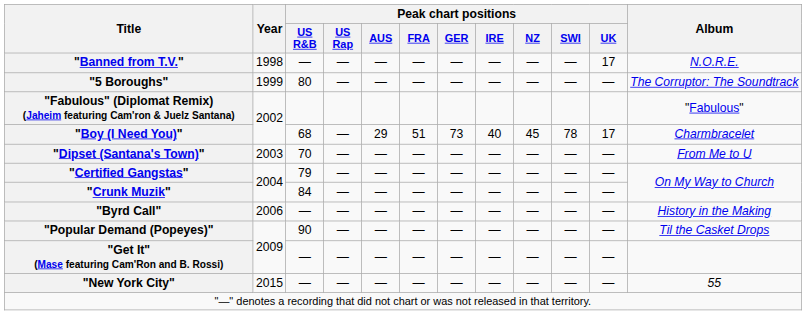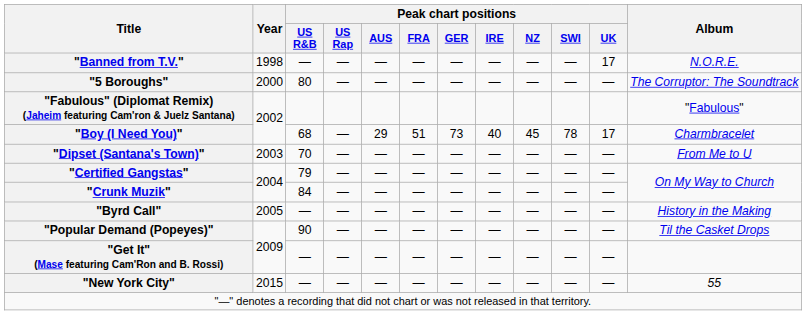"5 Boroughs" | Year: 1999 -> 2000
"Byrd Call" | Year: 2006 -> 2005
